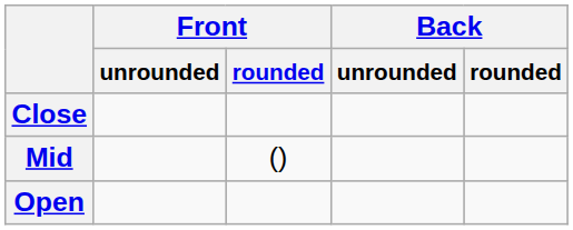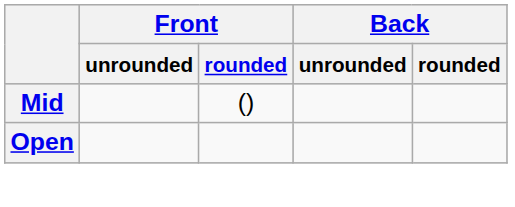- row: Close
